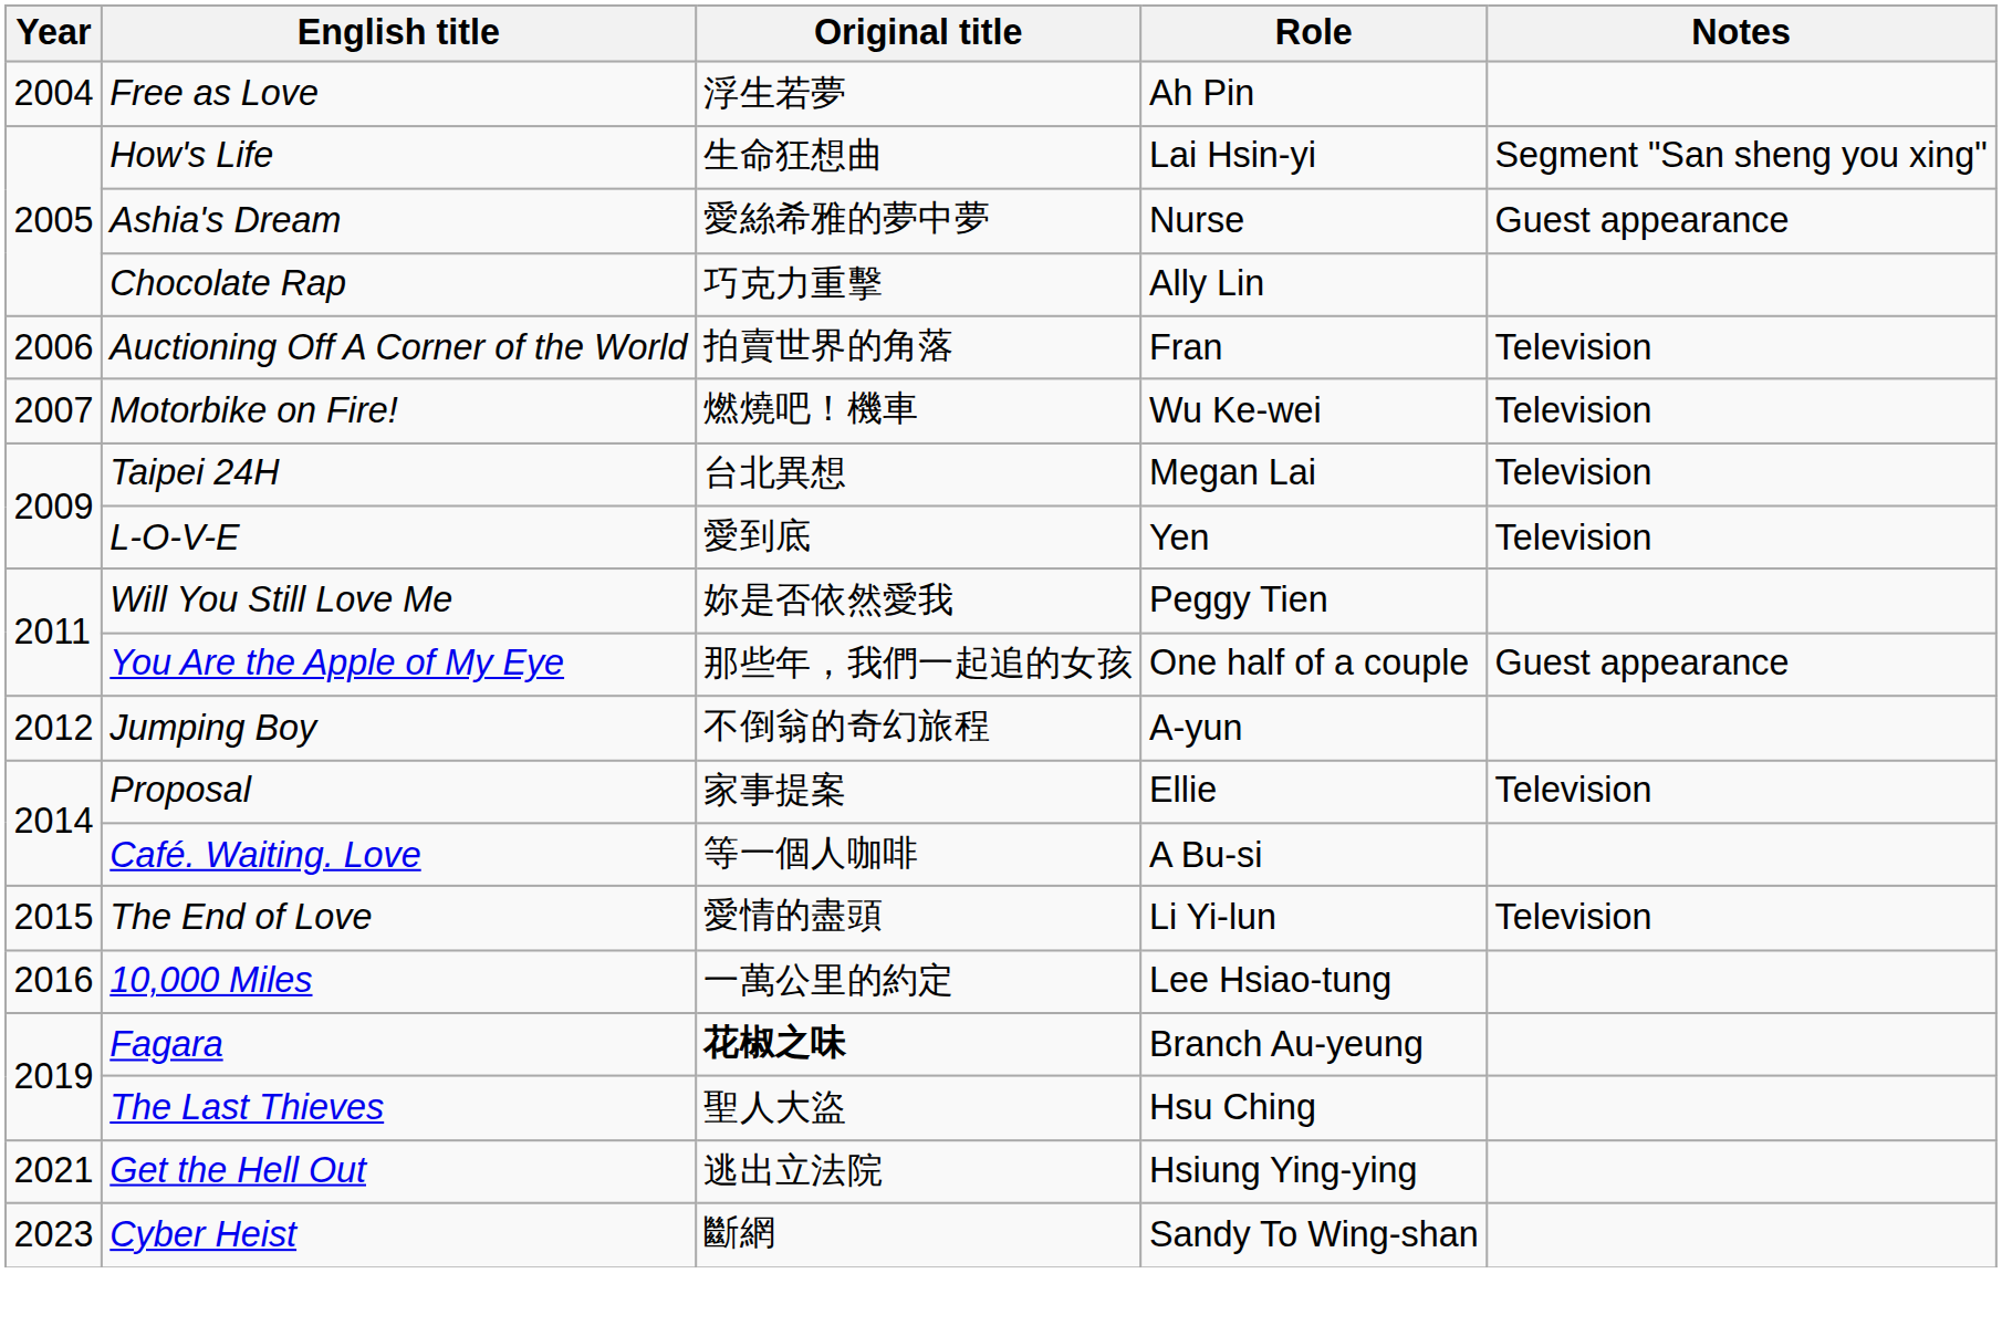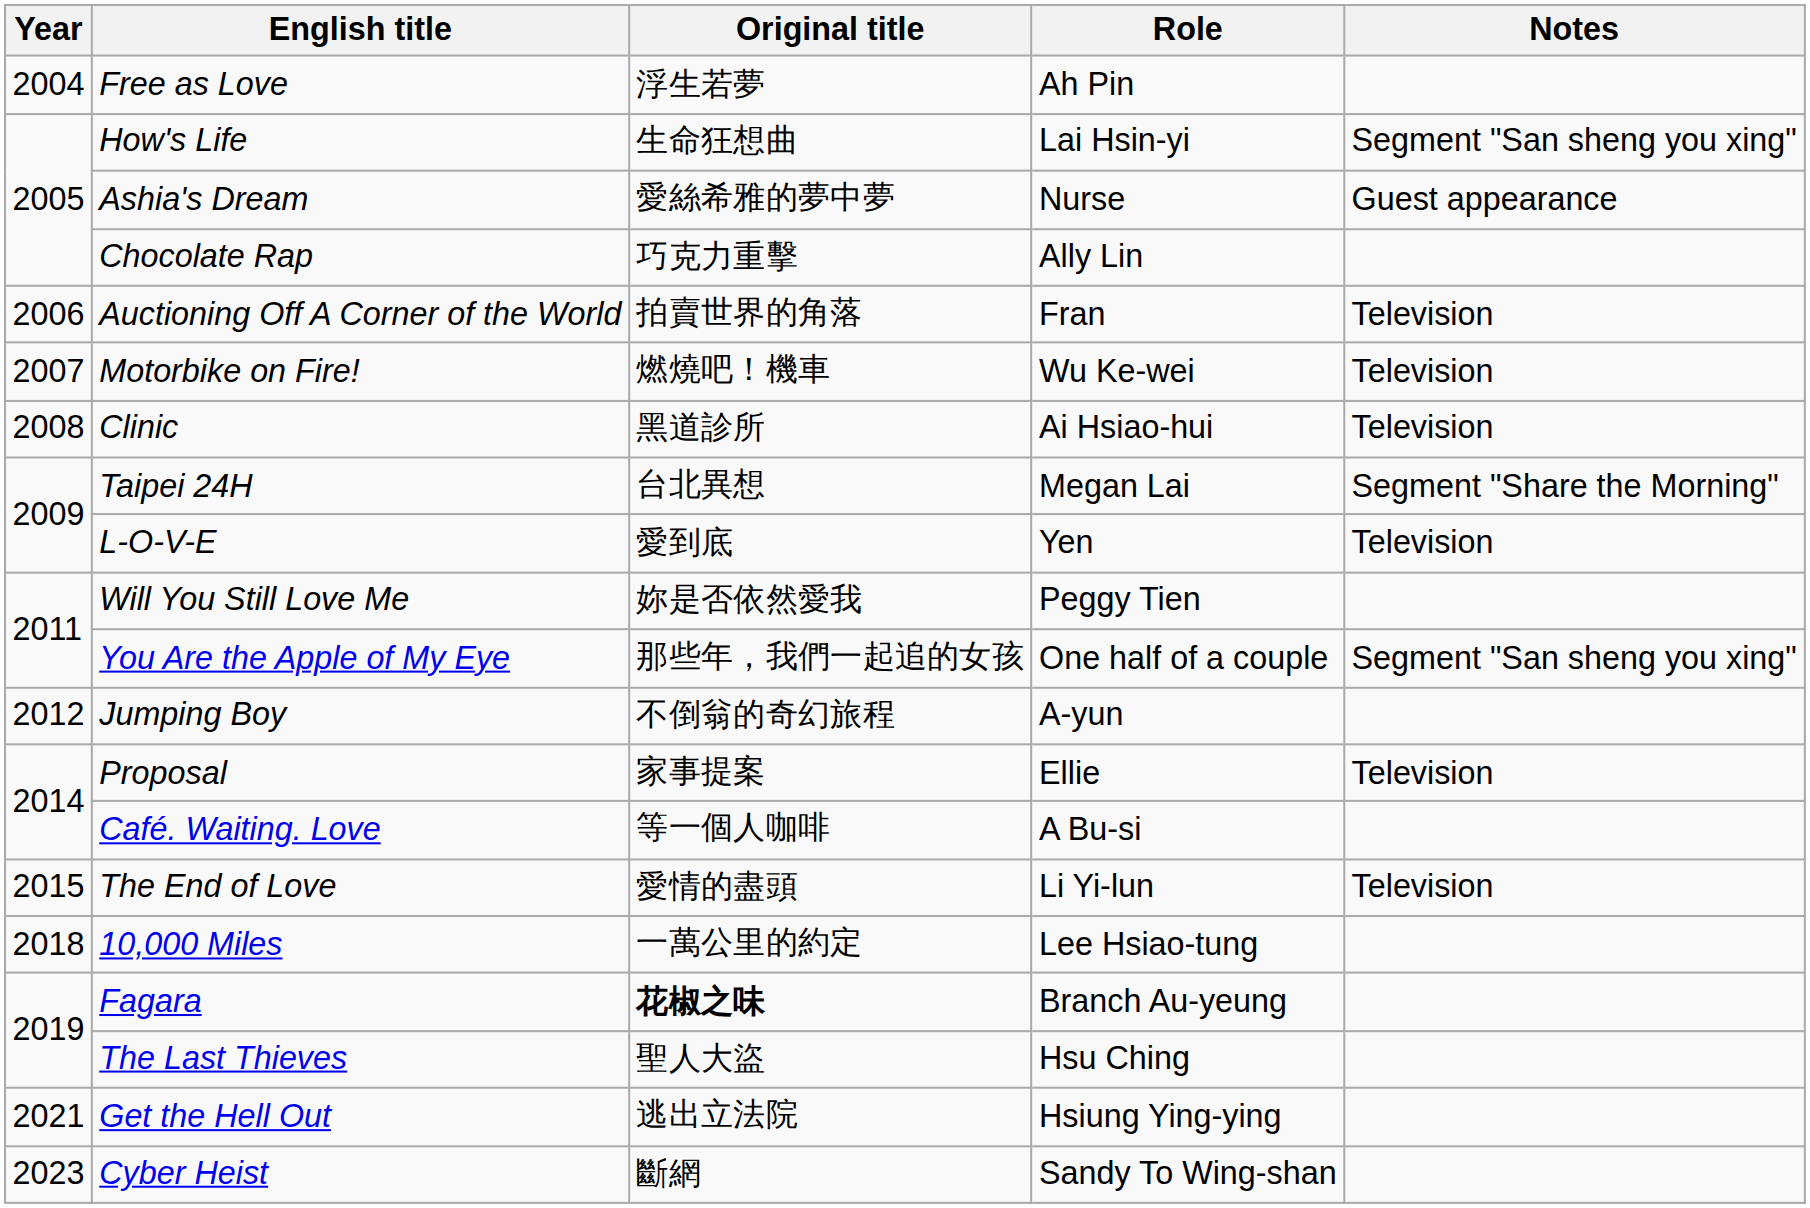+ row: 2008 | Clinic | 黑道診所 | Ai Hsiao-hui | Television
Taipei 24H | Notes: Television -> Segment "Share the Morning"
You Are the Apple of My Eye | Notes: Guest appearance -> Segment "San sheng you xing"
10,000 Miles | Year: 2016 -> 2018
